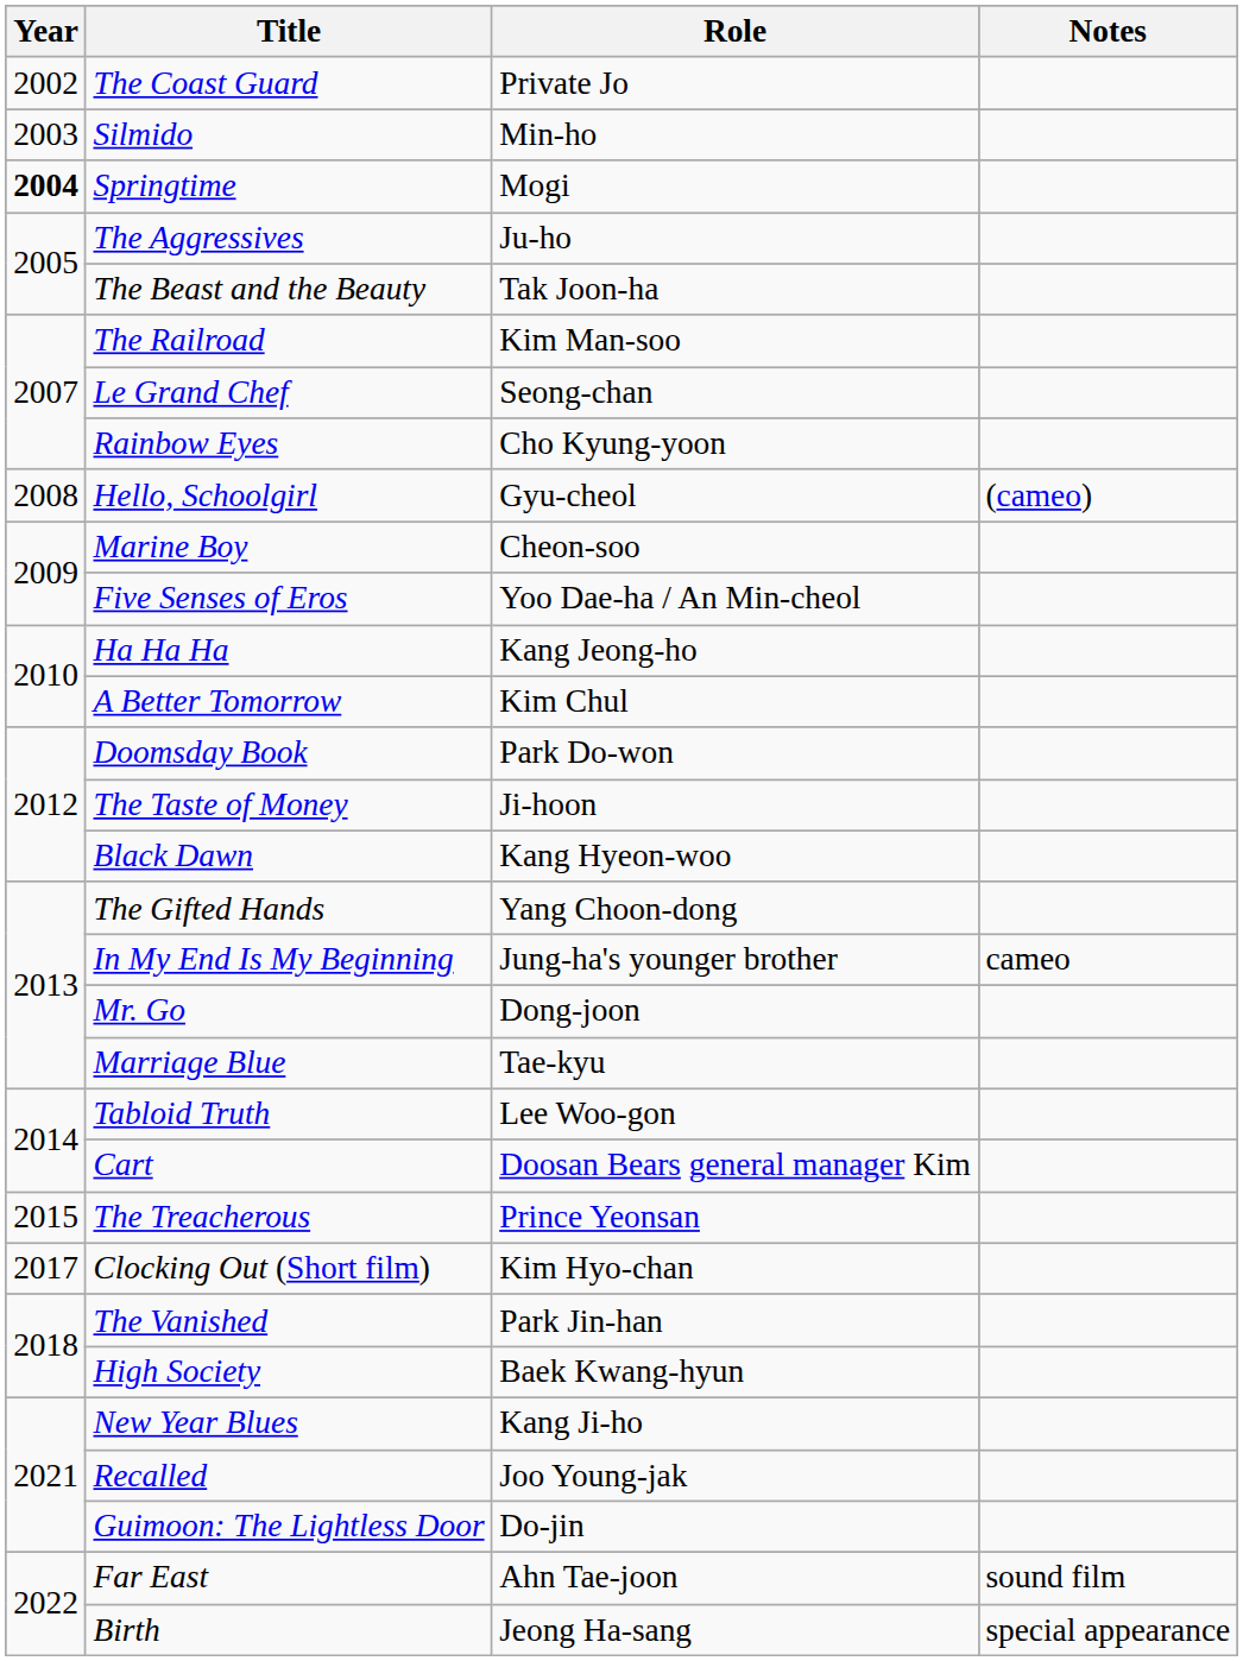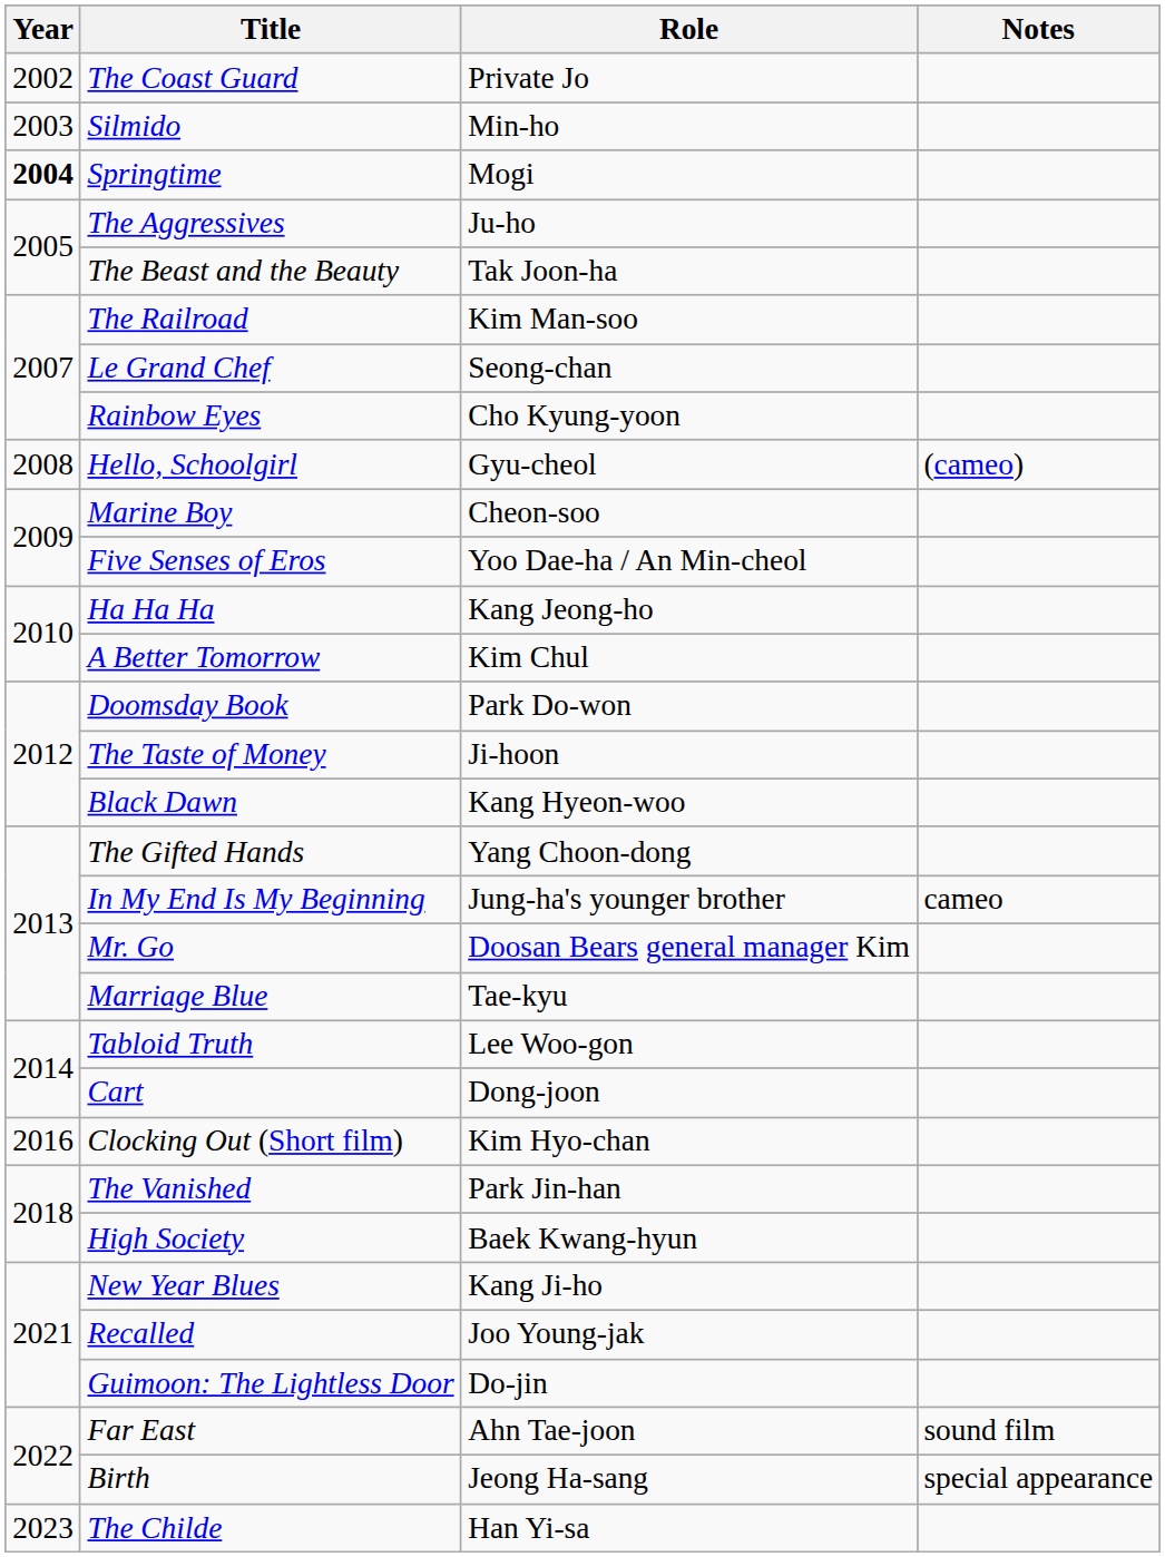Mr. Go | Role: Dong-joon -> Doosan Bears general manager Kim
Cart | Role: Doosan Bears general manager Kim -> Dong-joon
- row: 2015 | The Treacherous | Prince Yeonsan
Clocking Out (Short film) | Year: 2017 -> 2016
+ row: 2023 | The Childe | Han Yi-sa
